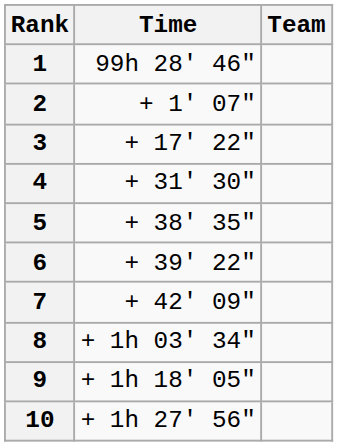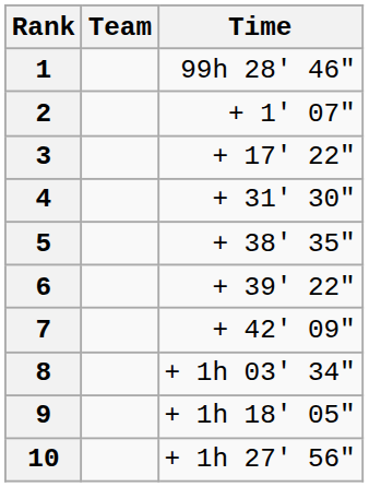columns swapped: Team <-> Time
